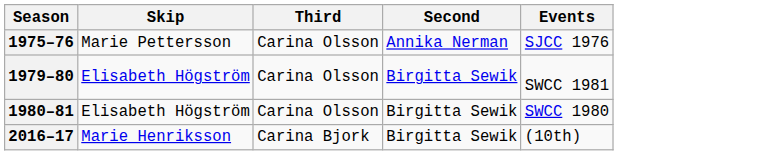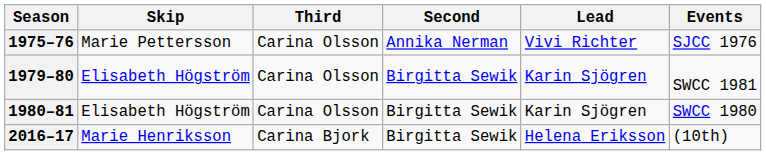+ column: Lead | Vivi Richter | Karin Sjögren | Karin Sjögren | Helena Eriksson
